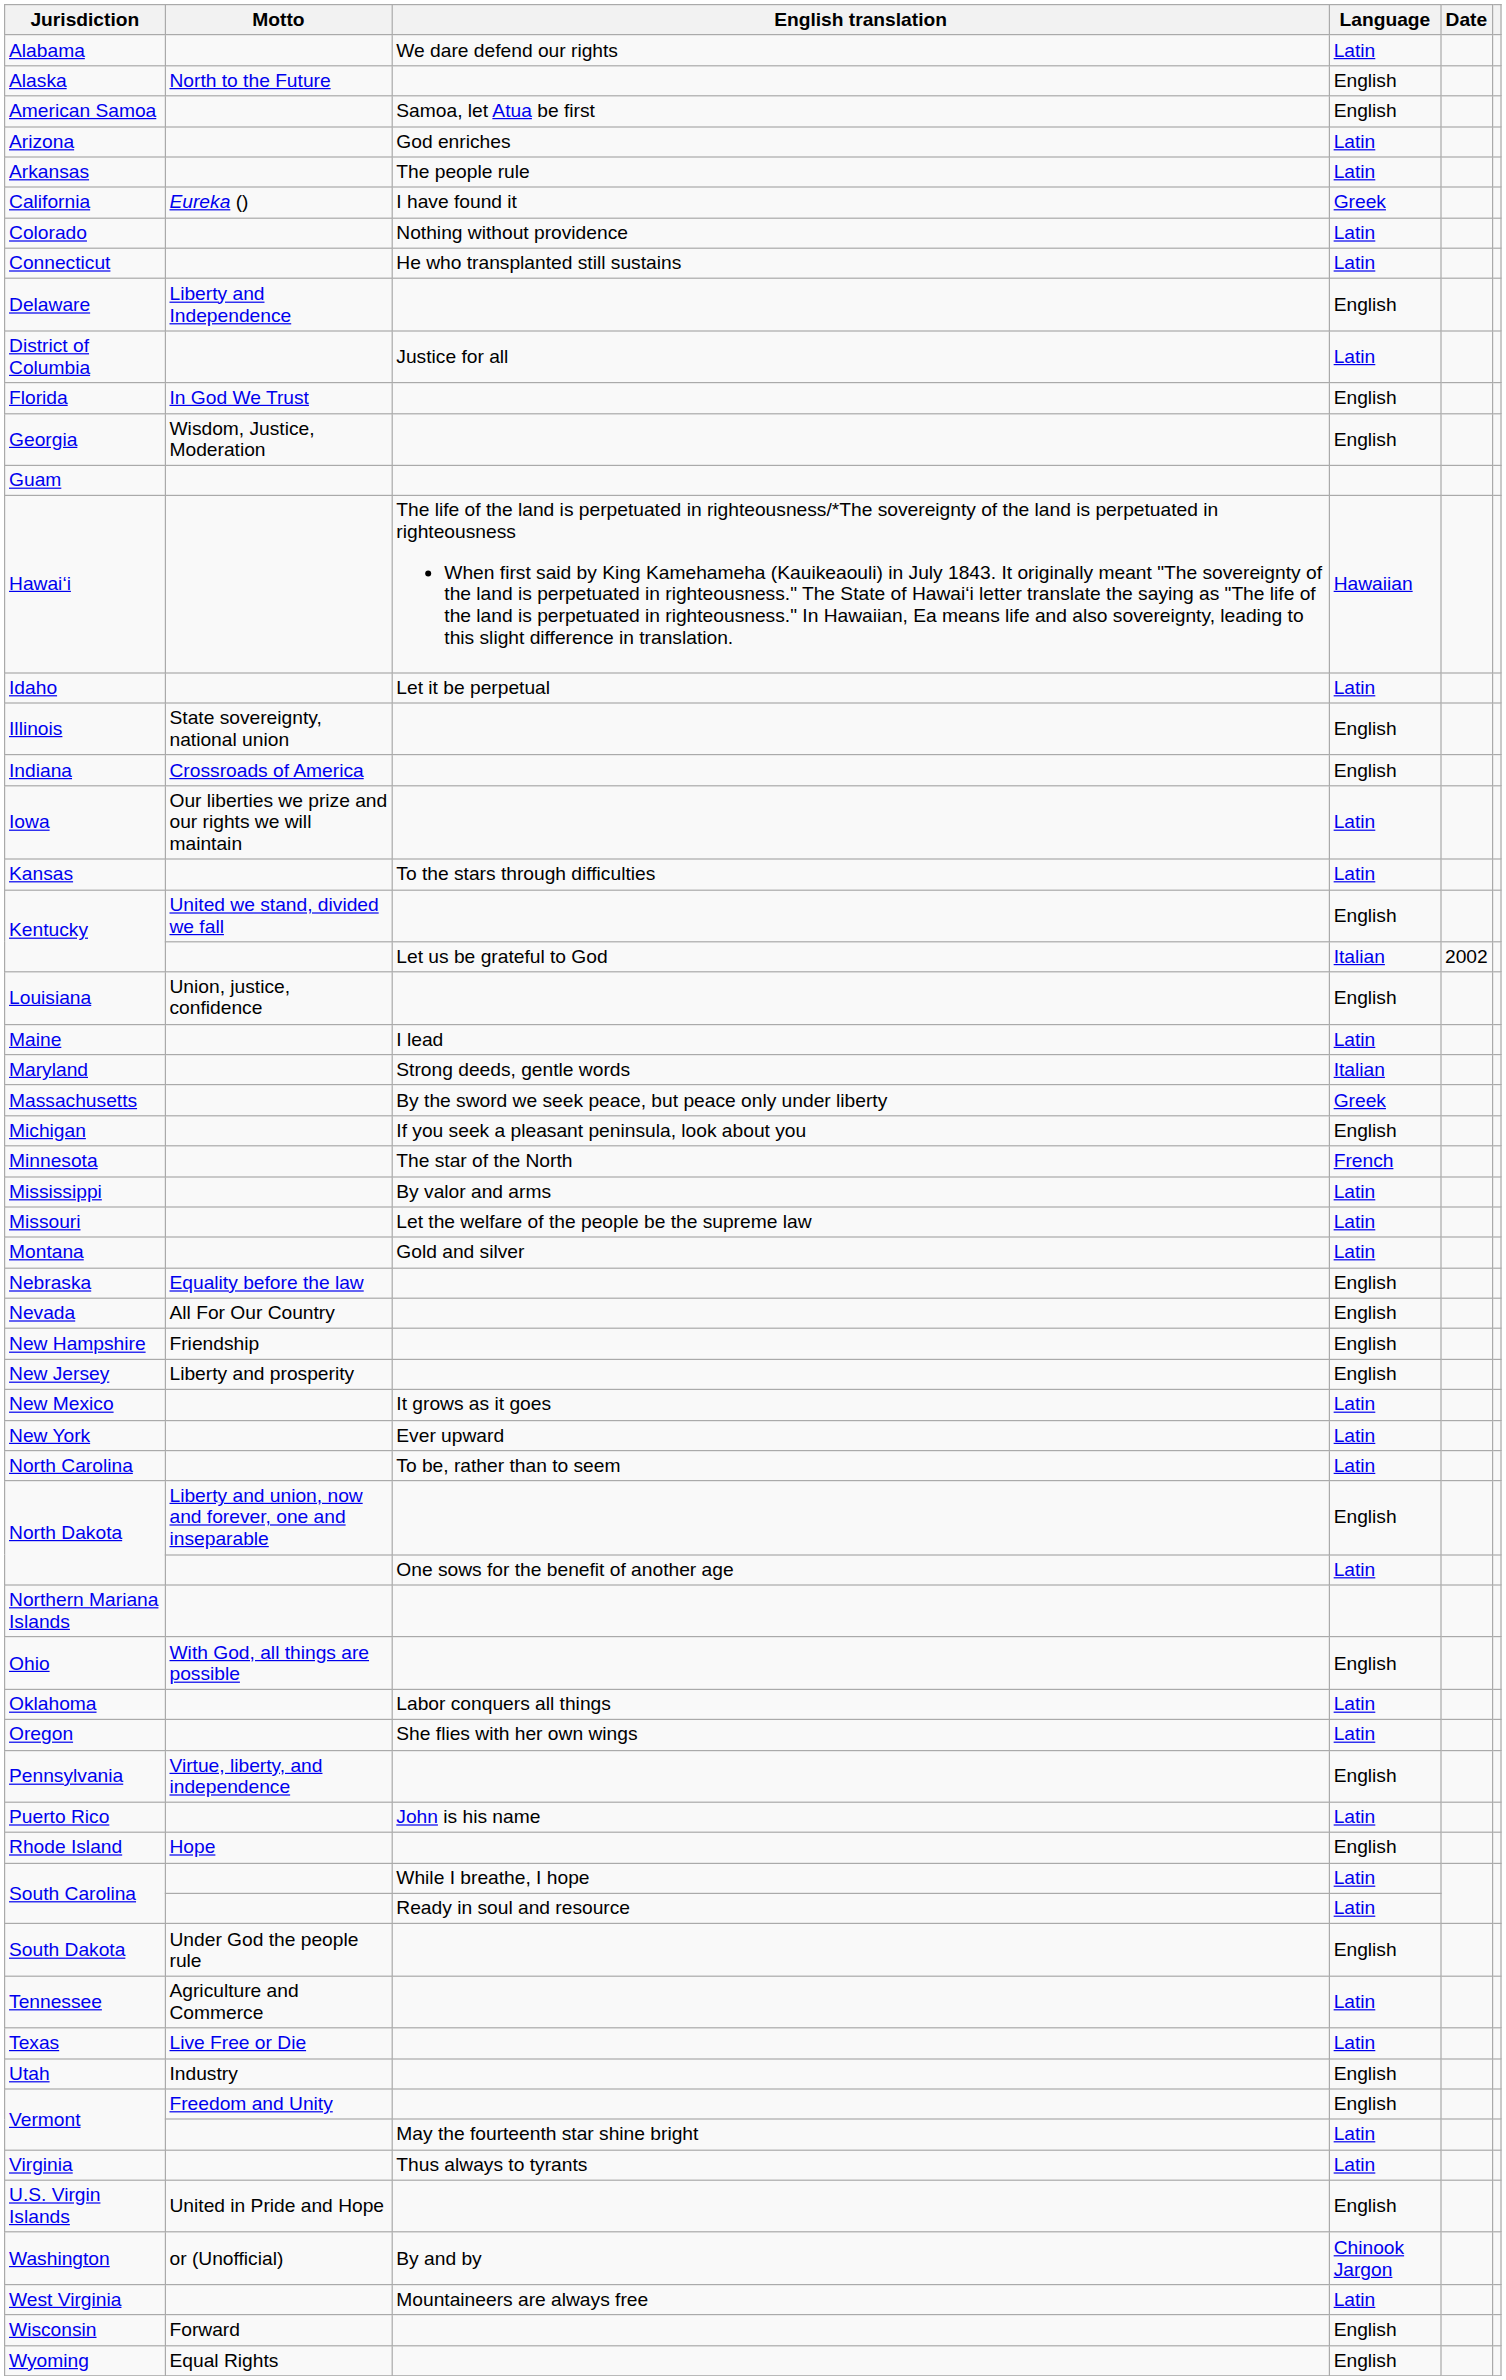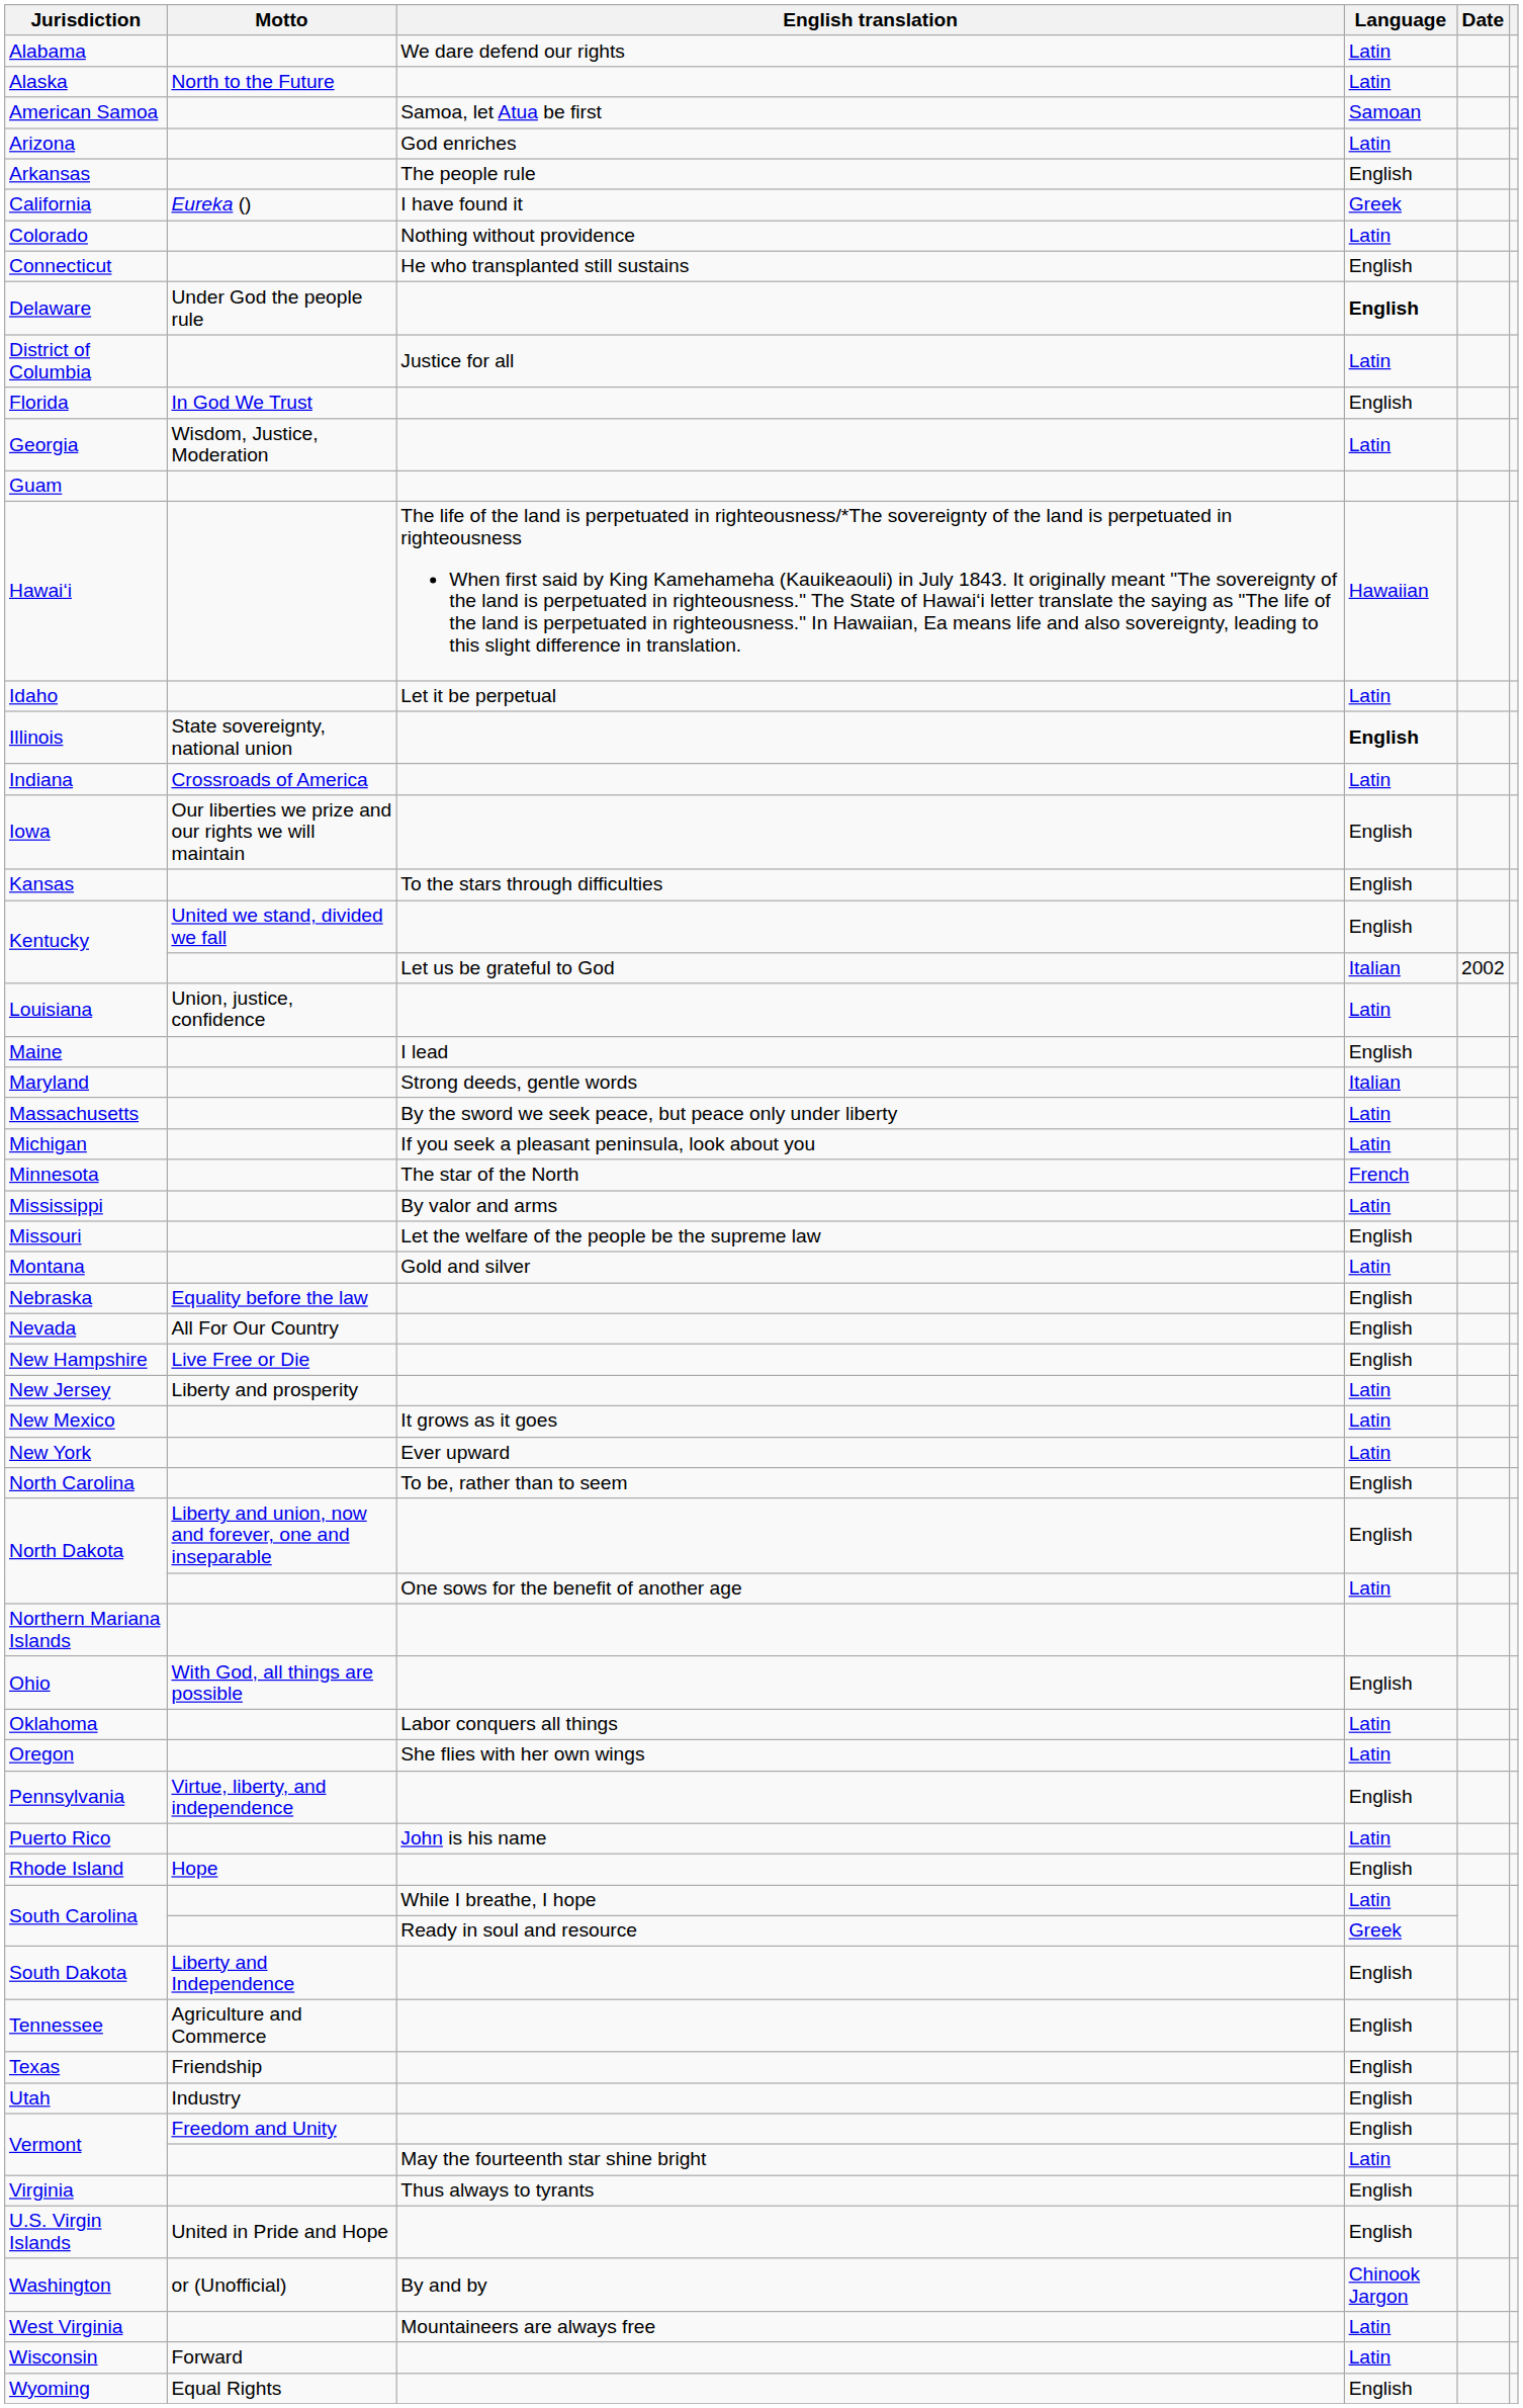Alaska | Language: English -> Latin
American Samoa | Language: English -> Samoan
Arkansas | Language: Latin -> English
Connecticut | Language: Latin -> English
Delaware | Motto: Liberty and Independence -> Under God the people rule
Delaware | Language: normal -> bold
Georgia | Language: English -> Latin
Illinois | Language: normal -> bold
Indiana | Language: English -> Latin
Iowa | Language: Latin -> English
Kansas | Language: Latin -> English
Louisiana | Language: English -> Latin
Maine | Language: Latin -> English
Massachusetts | Language: Greek -> Latin
Michigan | Language: English -> Latin
Missouri | Language: Latin -> English
New Hampshire | Motto: Friendship -> Live Free or Die
New Jersey | Language: English -> Latin
North Carolina | Language: Latin -> English
South Carolina / Ready in soul and resource | Language: Latin -> Greek
South Dakota | Motto: Under God the people rule -> Liberty and Independence
Tennessee | Language: Latin -> English
Texas | Motto: Live Free or Die -> Friendship
Texas | Language: Latin -> English
Virginia | Language: Latin -> English
Wisconsin | Language: English -> Latin
